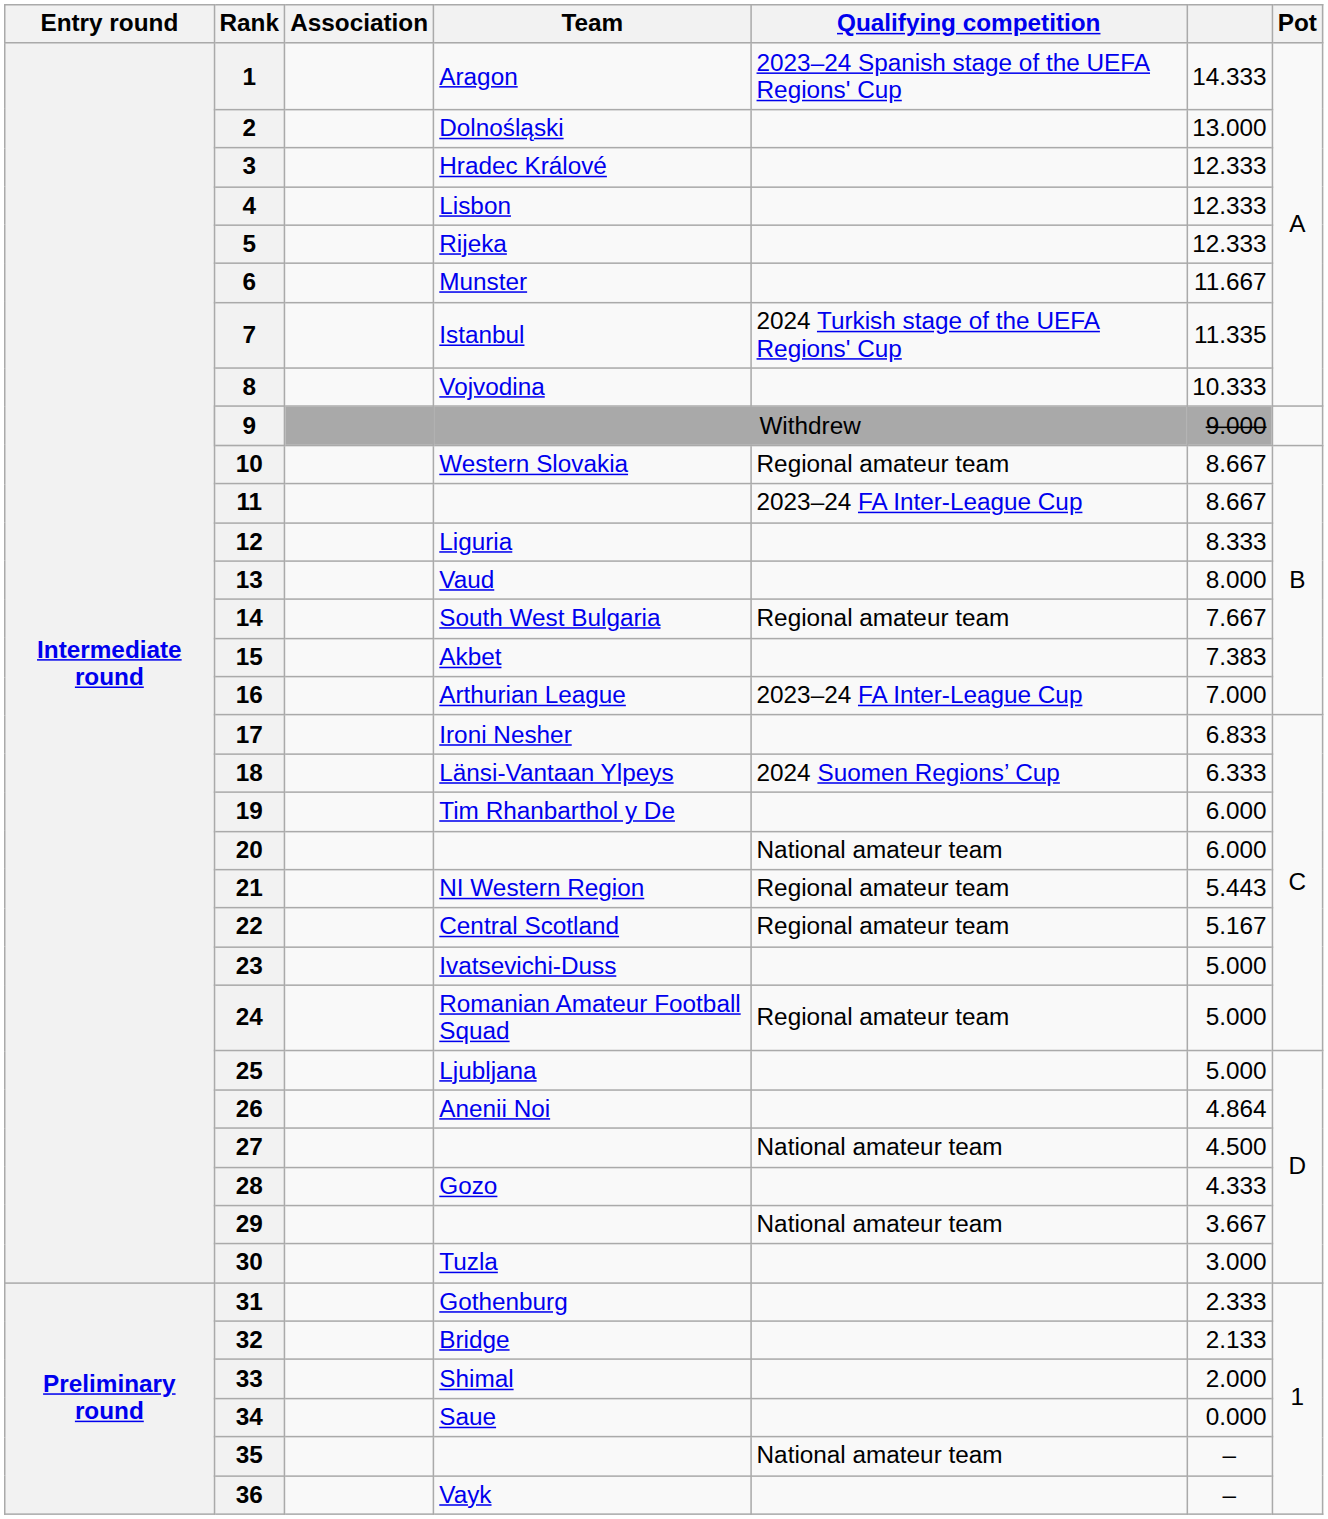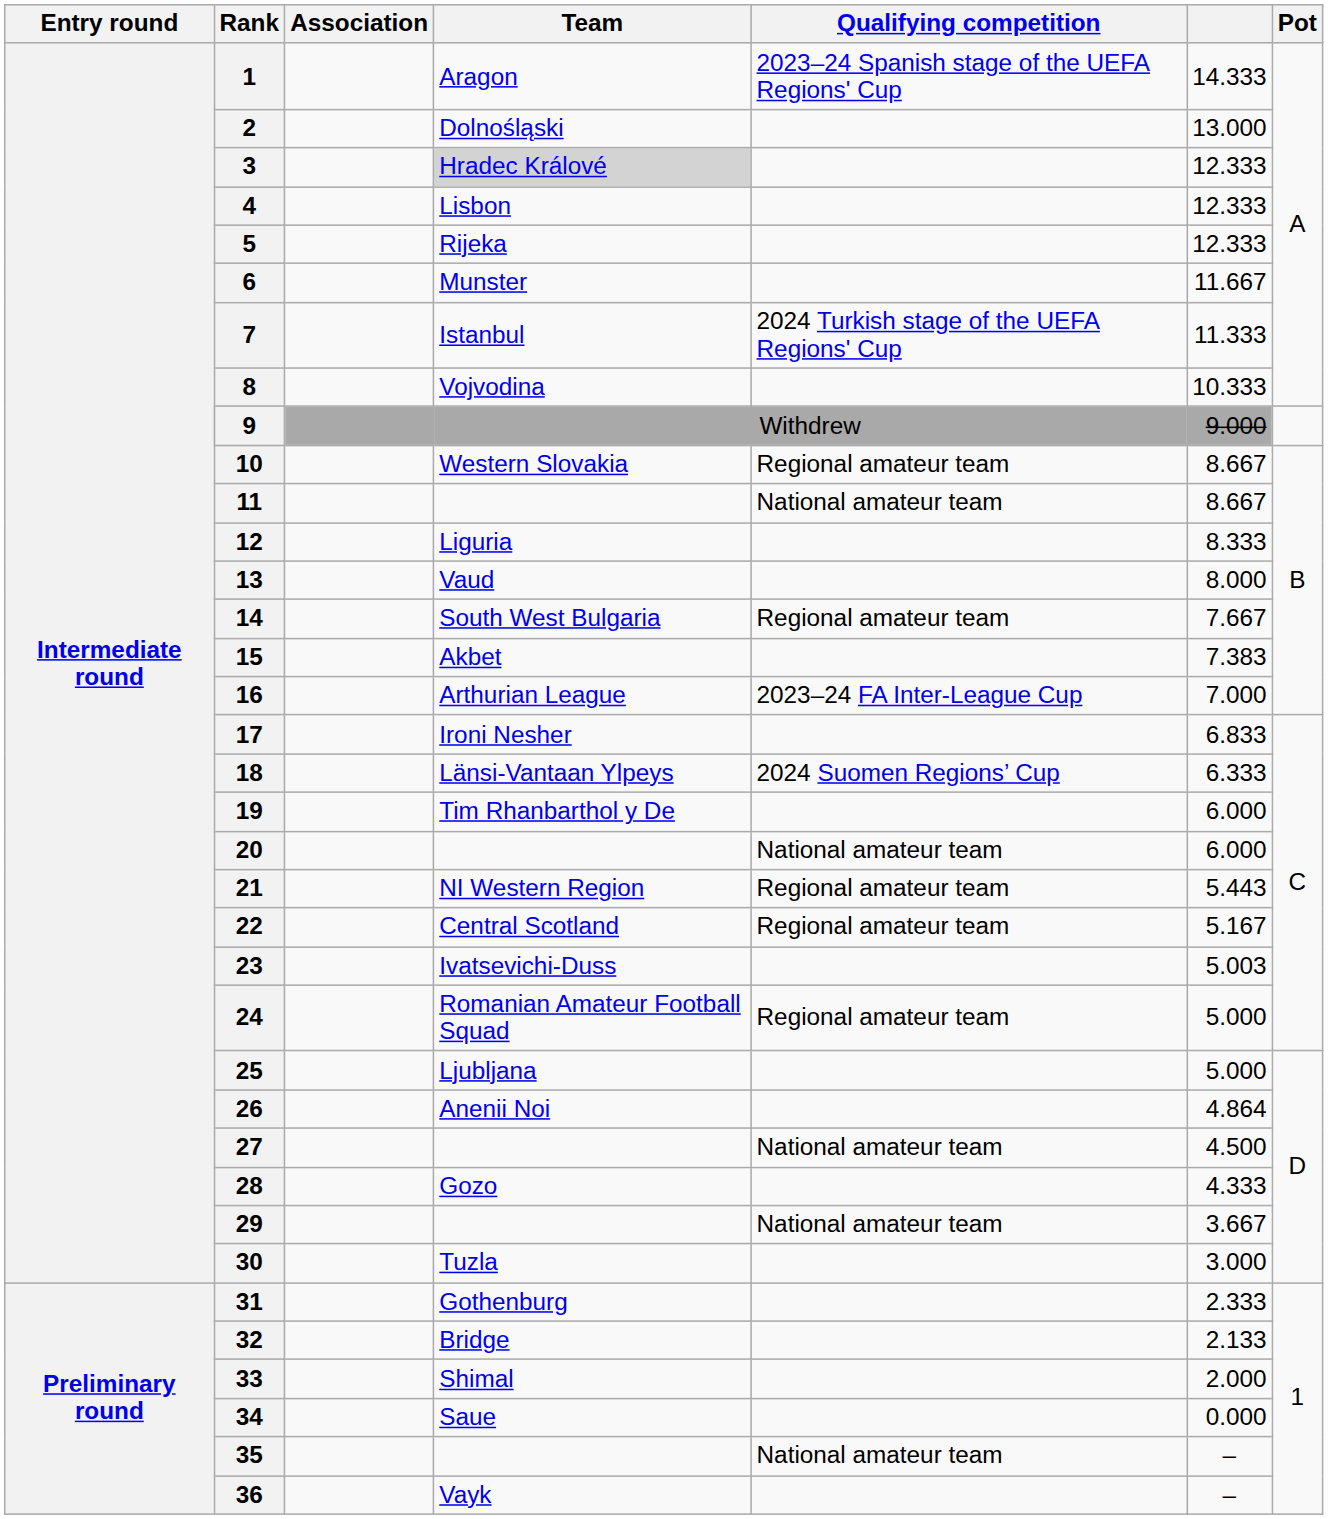3 | Team: no background -> lightgrey background
7 | column 6: 11.335 -> 11.333
11 | Qualifying competition: 2023–24 FA Inter-League Cup -> National amateur team
23 | column 6: 5.000 -> 5.003
